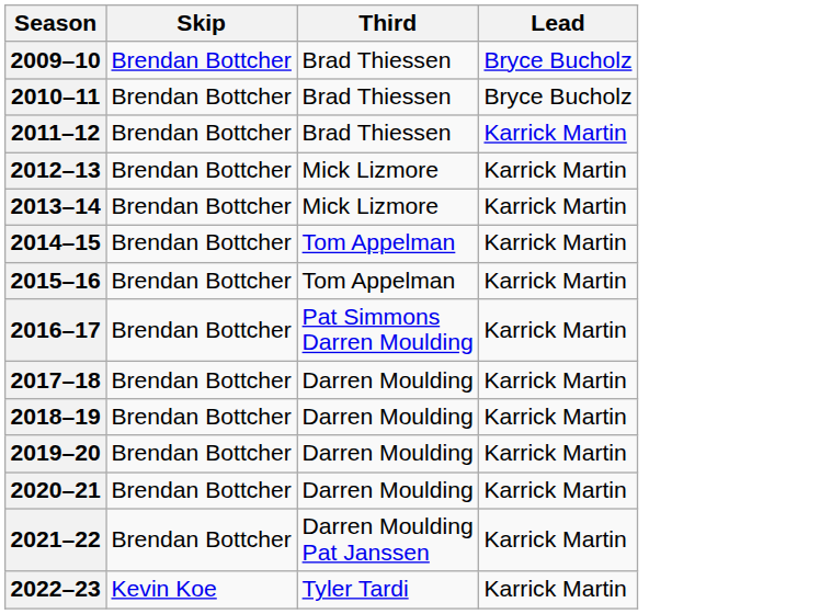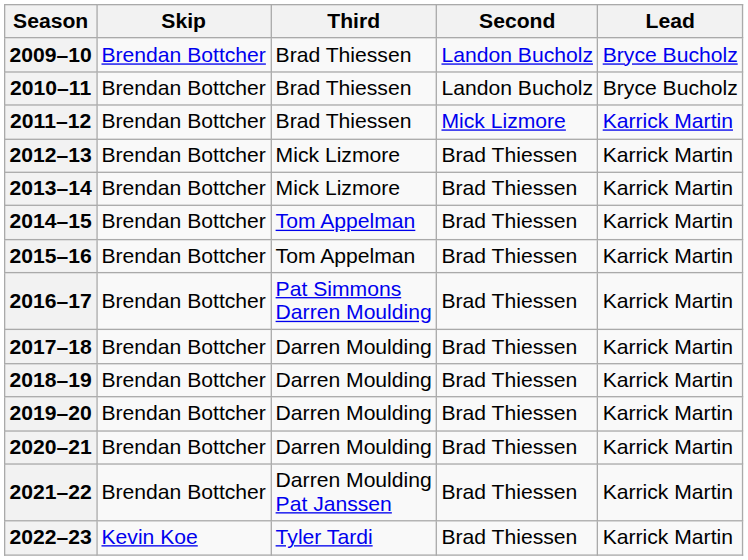+ column: Second | Landon Bucholz | Landon Bucholz | Mick Lizmore | Brad Thiessen | Brad Thiessen | Brad Thiessen | Brad Thiessen | Brad Thiessen | Brad Thiessen | Brad Thiessen | Brad Thiessen | Brad Thiessen | Brad Thiessen | Brad Thiessen
